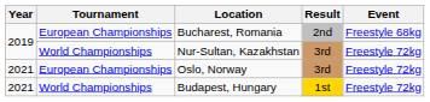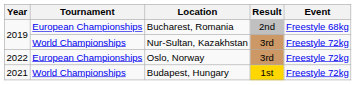Oslo, Norway | Year: 2021 -> 2022
